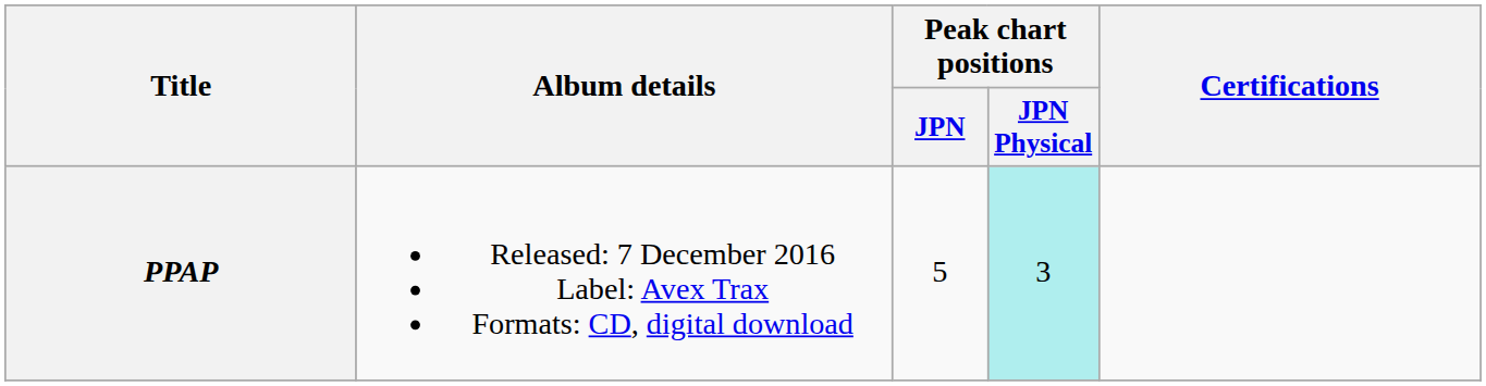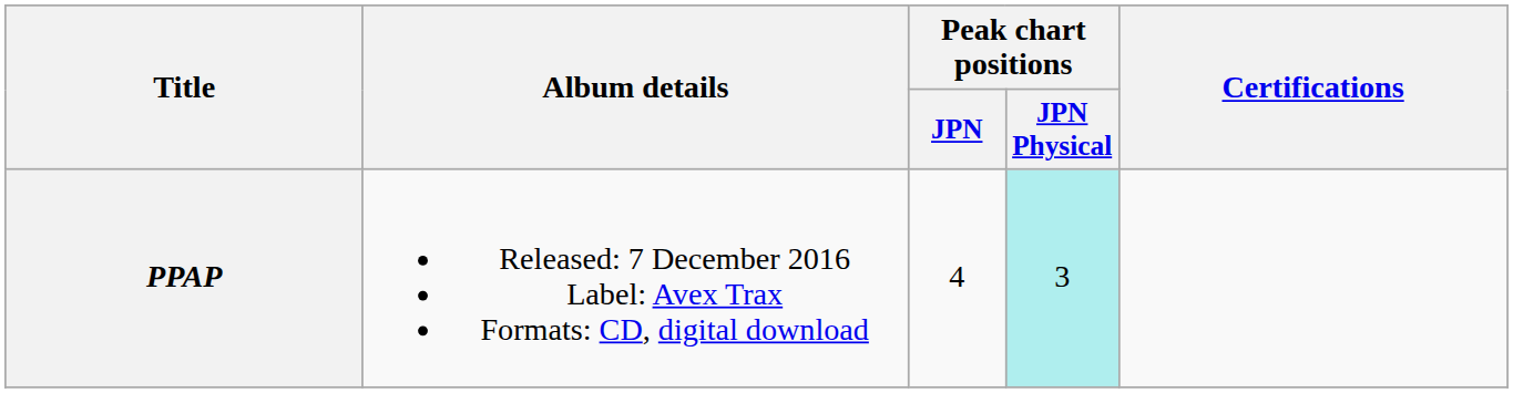PPAP | Peak chart positions / JPN: 5 -> 4
